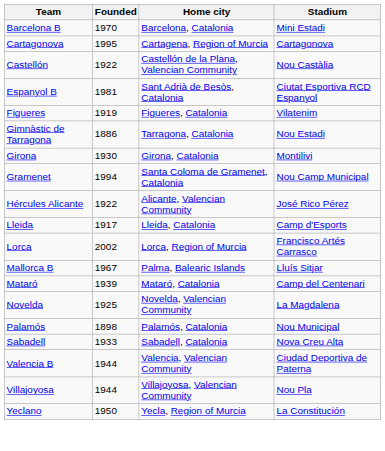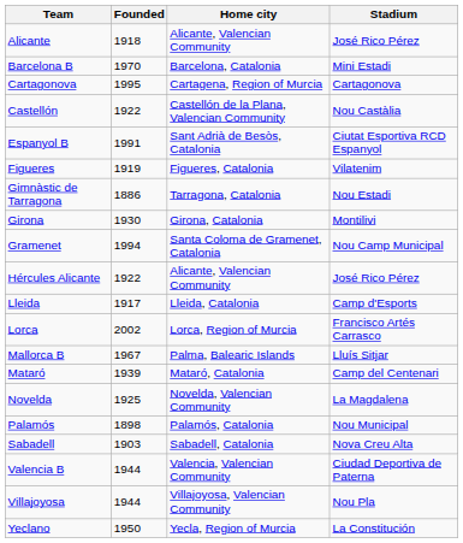+ row: Alicante | 1918 | Alicante, Valencian Community | José Rico Pérez
Espanyol B | Founded: 1981 -> 1991
Sabadell | Founded: 1933 -> 1903
